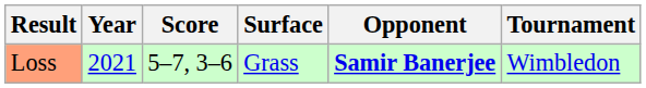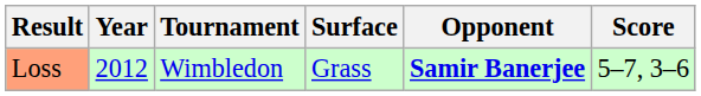columns swapped: Tournament <-> Score
Loss | Year: 2021 -> 2012
